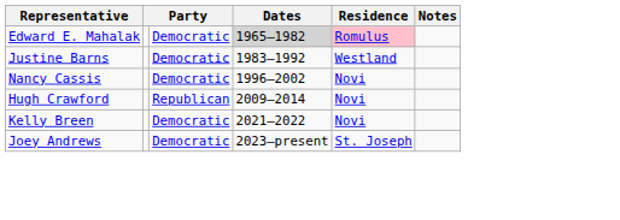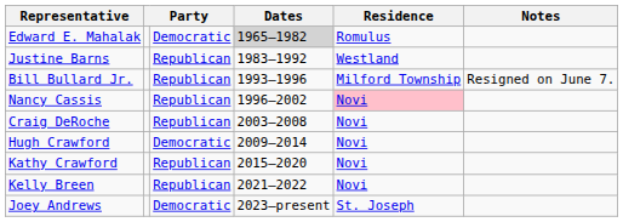Edward E. Mahalak | Residence: pink background -> no background
Justine Barns | column 3: Democratic -> Republican
+ row: Bill Bullard Jr. | Republican | 1993–1996 | Milford Township | Resigned on June 7.
Nancy Cassis | column 3: Democratic -> Republican
Nancy Cassis | Residence: no background -> pink background
+ row: Craig DeRoche | Republican | 2003–2008 | Novi
Hugh Crawford | column 3: Republican -> Democratic
+ row: Kathy Crawford | Republican | 2015–2020 | Novi
Kelly Breen | column 3: Democratic -> Republican
